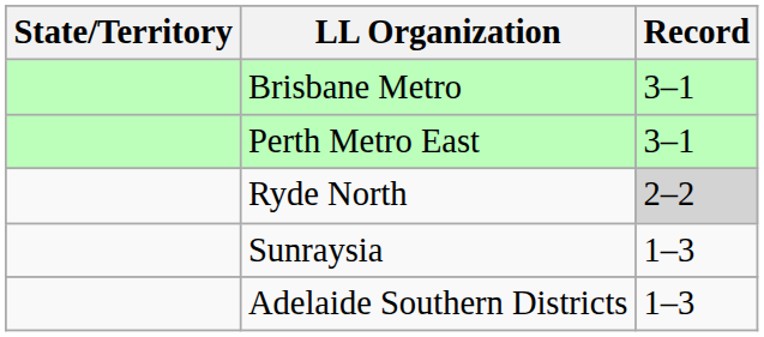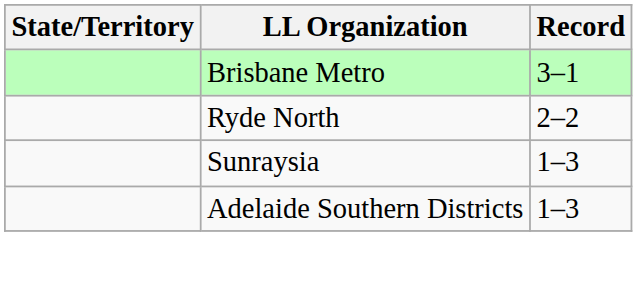- row: Perth Metro East | 3–1
Ryde North | Record: lightgrey background -> no background
